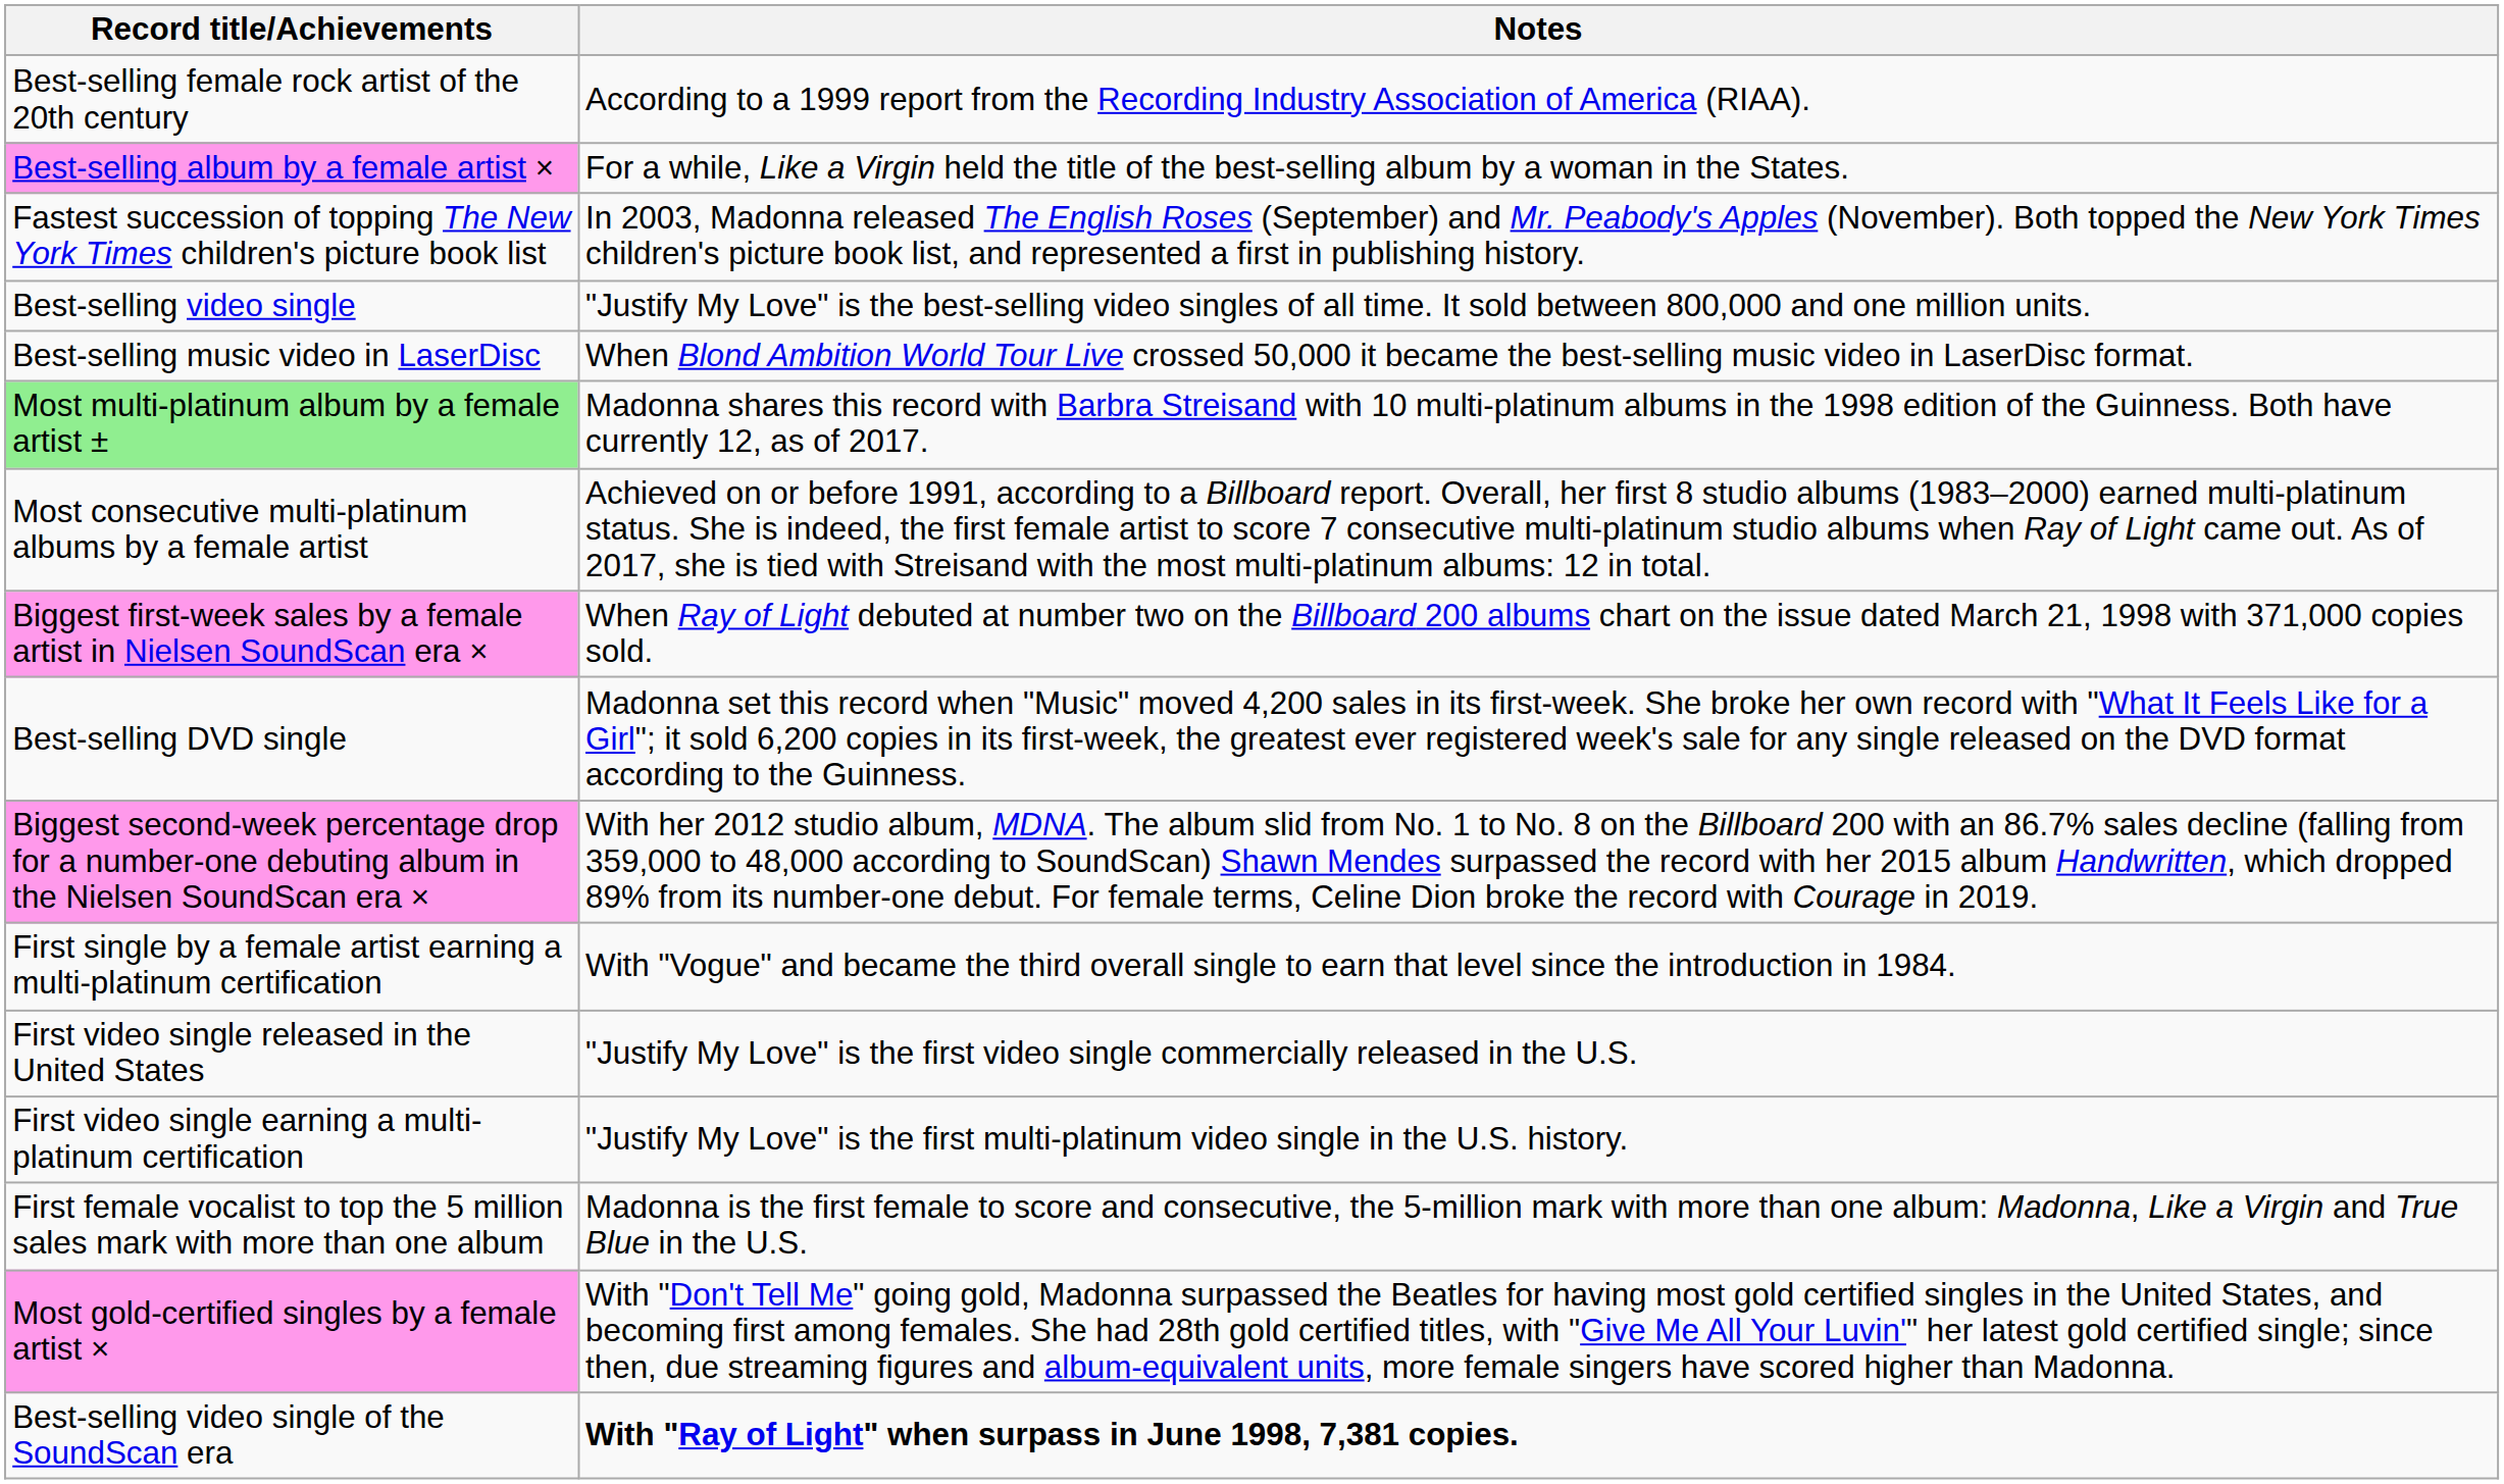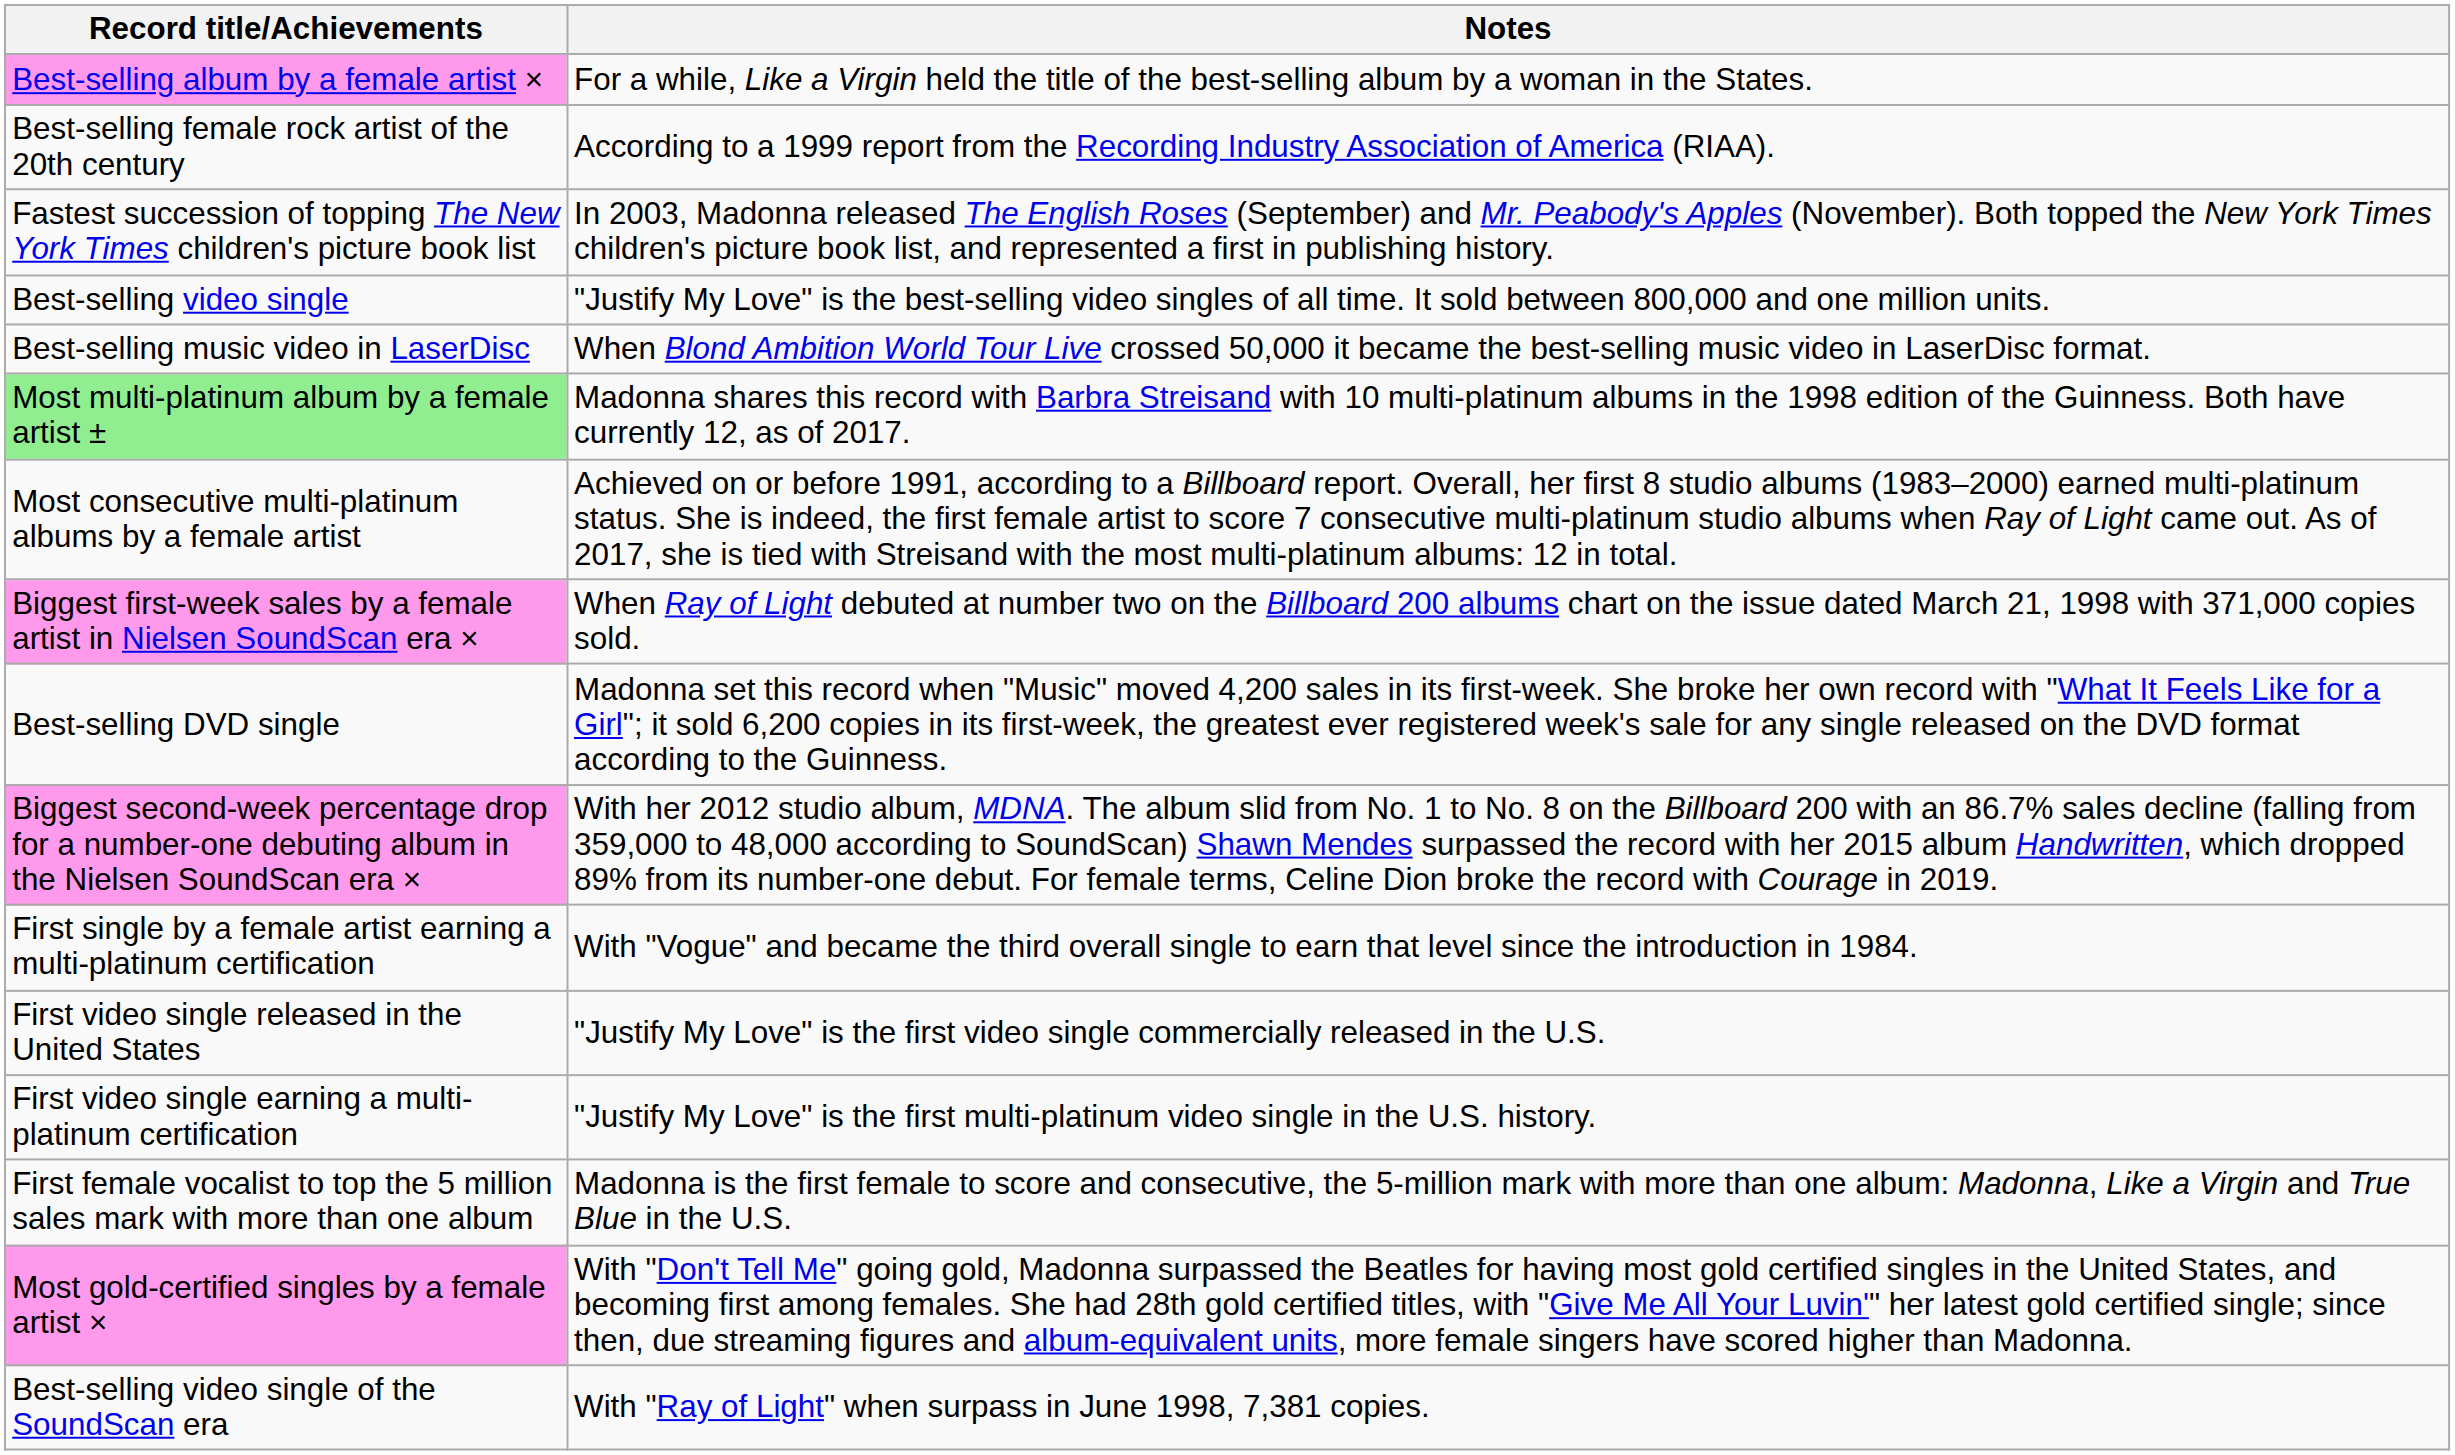rows swapped: Best-selling female rock artist of the 20th century <-> Best-selling album by a female artist ×
Best-selling video single of the SoundScan era | Notes: bold -> normal
